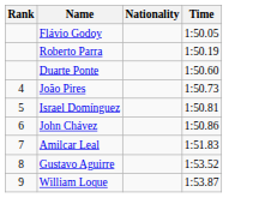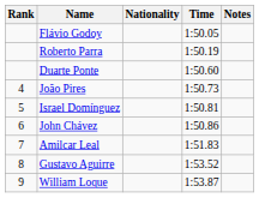+ column: Notes
